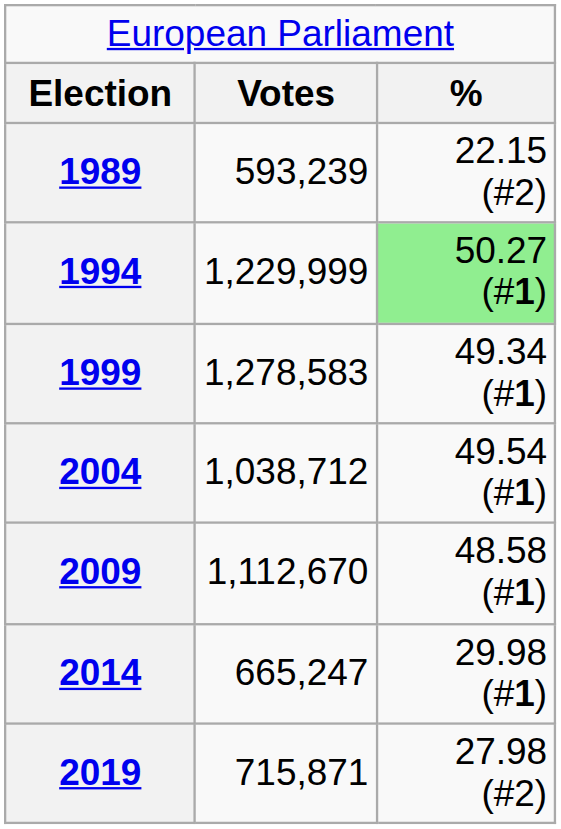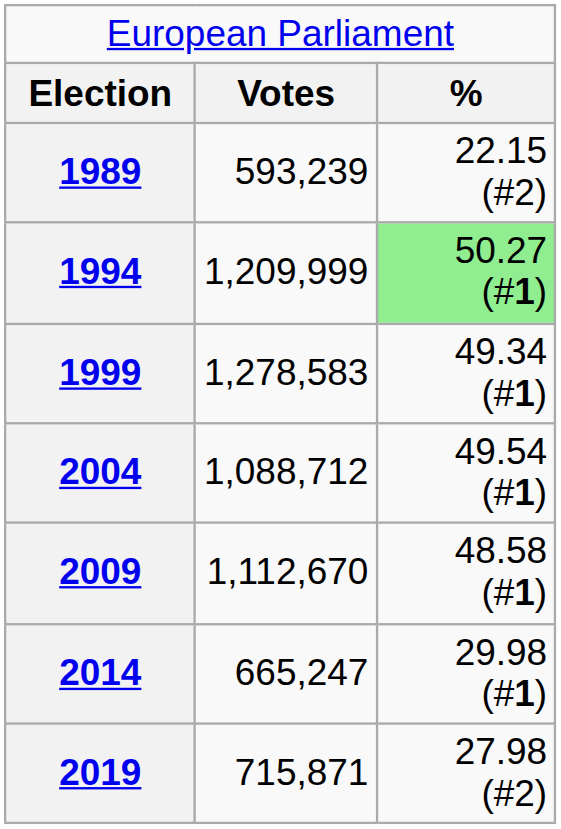1994 | column 2: 1,229,999 -> 1,209,999
2004 | column 2: 1,038,712 -> 1,088,712
